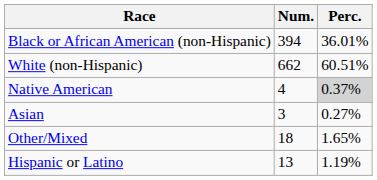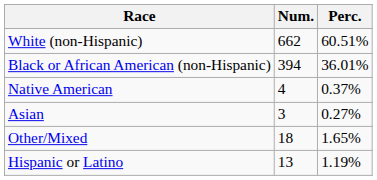rows swapped: White (non-Hispanic) <-> Black or African American (non-Hispanic)
Native American | Perc.: lightgrey background -> no background
